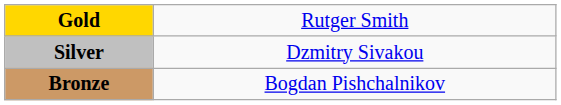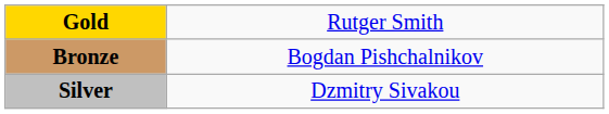rows swapped: Silver <-> Bronze
